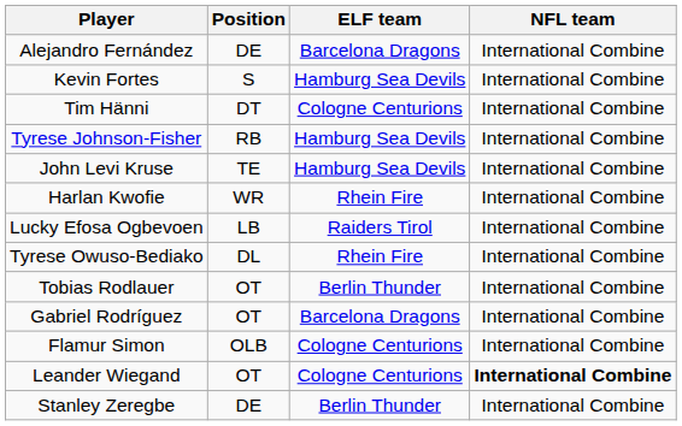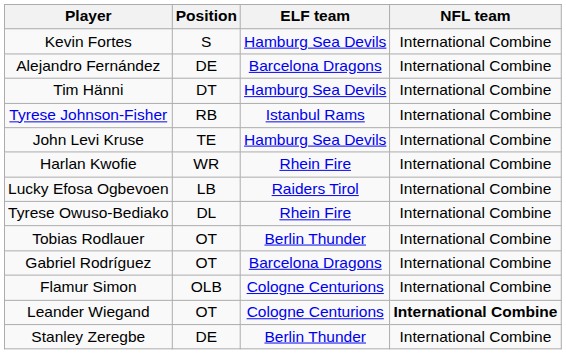rows swapped: Alejandro Fernández <-> Kevin Fortes
Tim Hänni | ELF team: Cologne Centurions -> Hamburg Sea Devils
Tyrese Johnson-Fisher | ELF team: Hamburg Sea Devils -> Istanbul Rams
